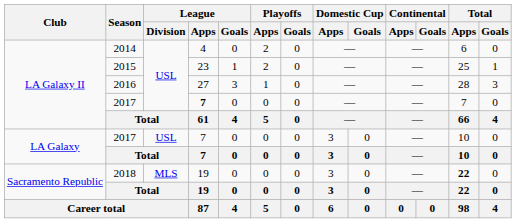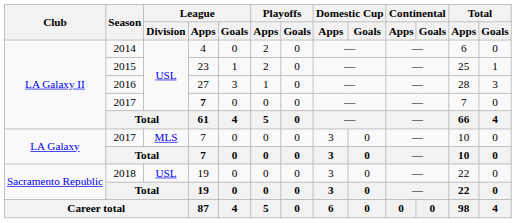LA Galaxy / 2017 | League / Division: USL -> MLS
2018 | League / Division: MLS -> USL
2018 | Total / Apps: bold -> normal
